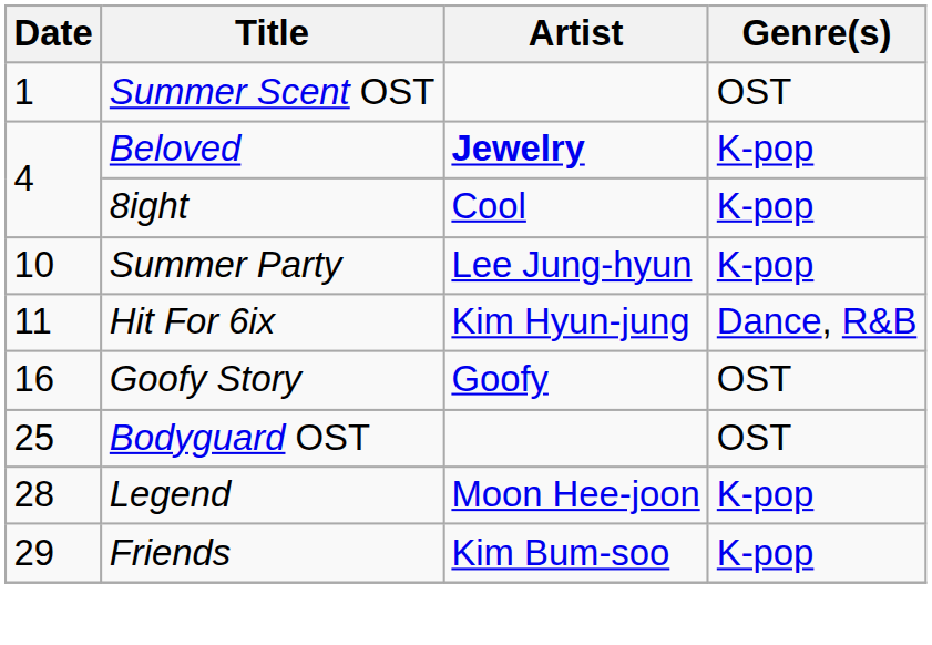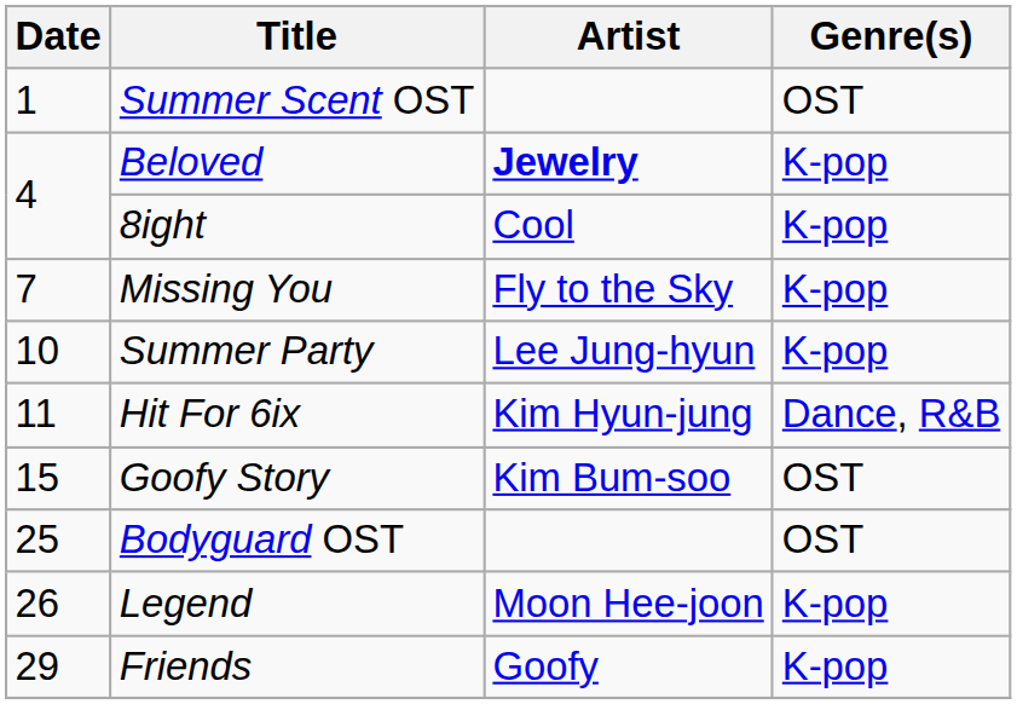+ row: 7 | Missing You | Fly to the Sky | K-pop
Goofy Story | Date: 16 -> 15
Goofy Story | Artist: Goofy -> Kim Bum-soo
Legend | Date: 28 -> 26
Friends | Artist: Kim Bum-soo -> Goofy
